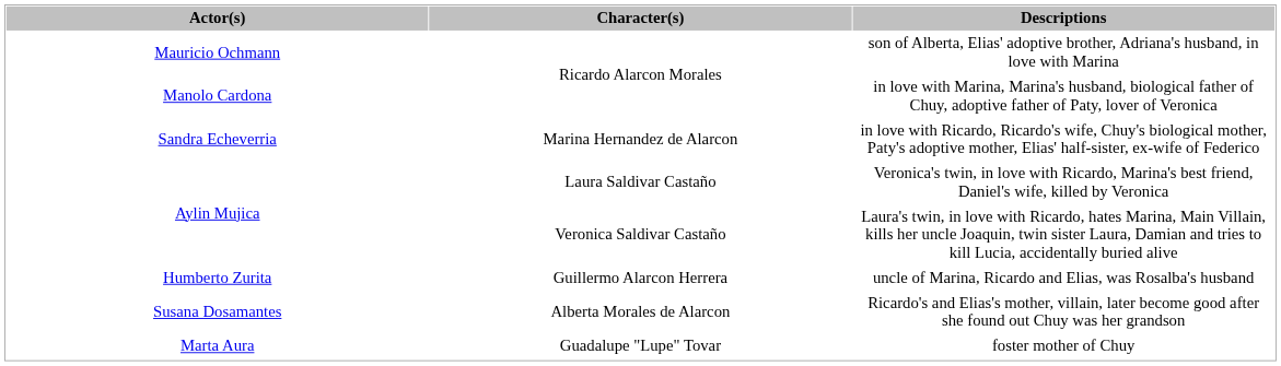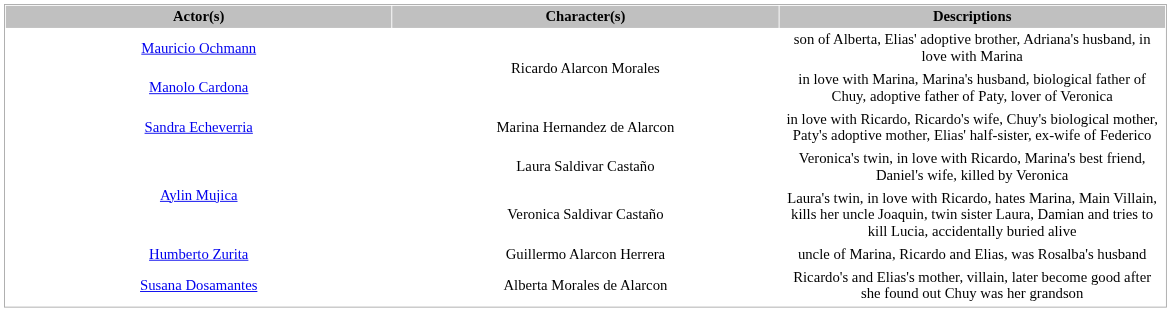- row: Marta Aura | Guadalupe "Lupe" Tovar | foster mother of Chuy
